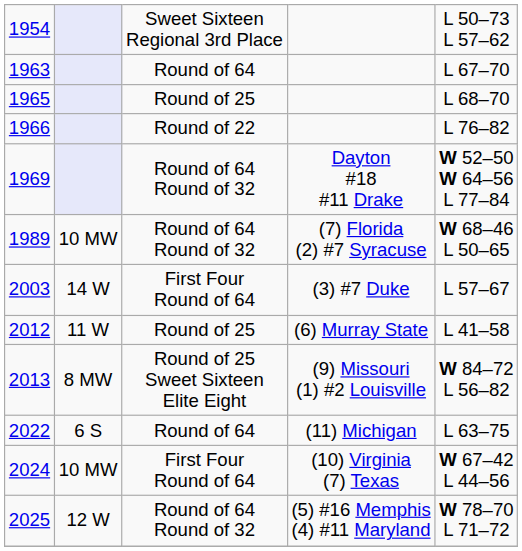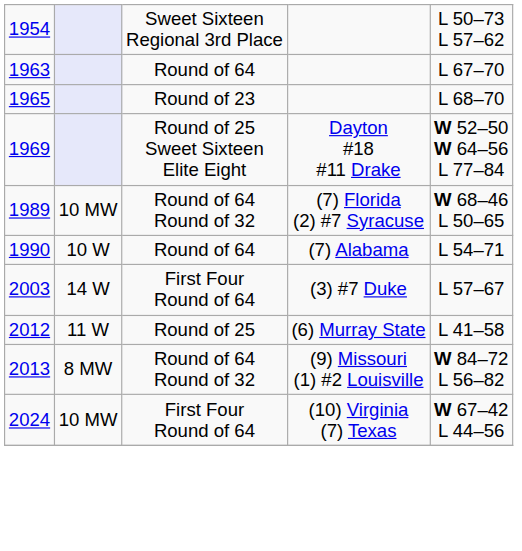1965 | column 3: Round of 25 -> Round of 23
- row: 1966 | Round of 22 | L 76–82
1969 | column 3: Round of 64 Round of 32 -> Round of 25 Sweet Sixteen Elite Eight
+ row: 1990 | 10 W | Round of 64 | (7) Alabama | L 54–71
2013 | column 3: Round of 25 Sweet Sixteen Elite Eight -> Round of 64 Round of 32
- row: 2022 | 6 S | Round of 64 | (11) Michigan | L 63–75
- row: 2025 | 12 W | Round of 64 Round of 32 | (5) #16 Memphis (4) #11 Maryland | W 78–70 L 71–72
